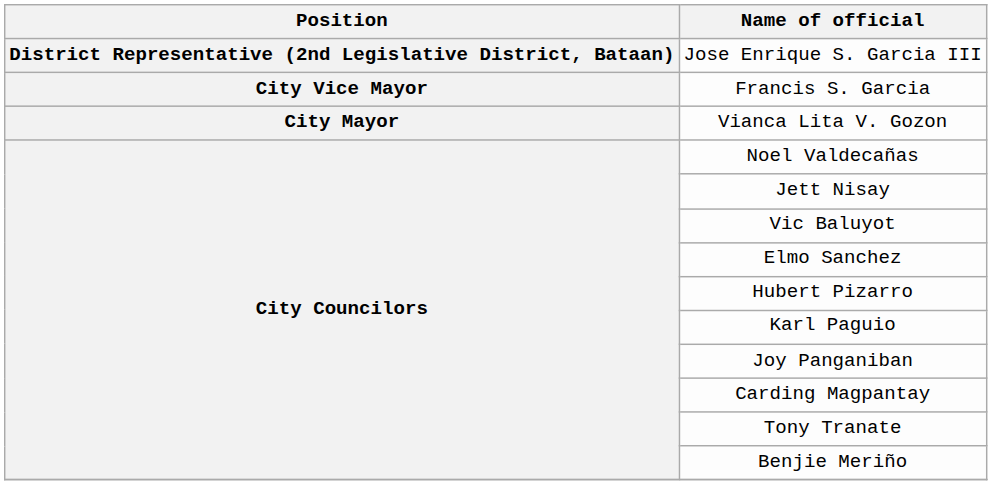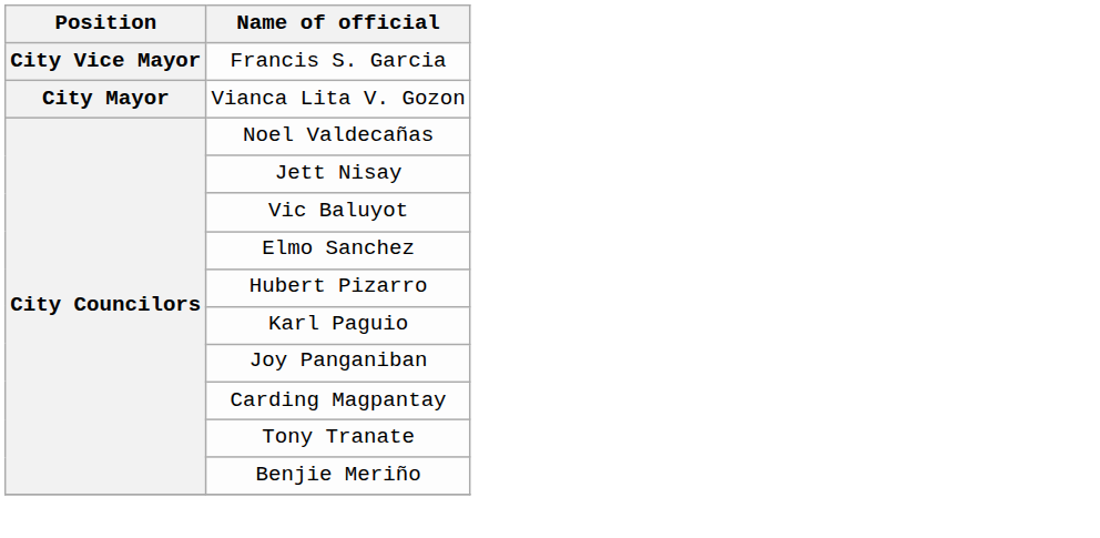- row: District Representative (2nd Legislative District, Bataan) | Jose Enrique S. Garcia III
